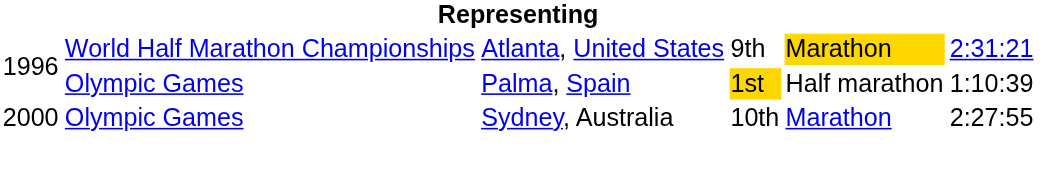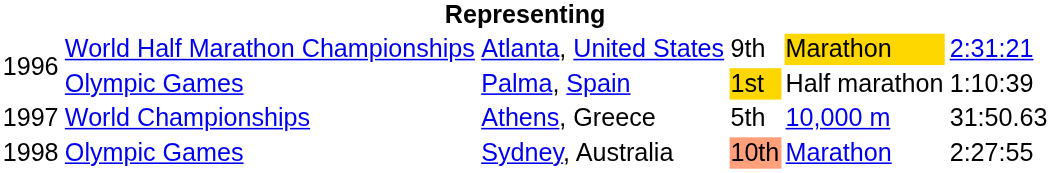+ row: 1997 | World Championships | Athens, Greece | 5th | 10,000 m | 31:50.63
Sydney, Australia | column 1: 2000 -> 1998
Sydney, Australia | column 4: no background -> lightsalmon background
